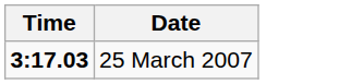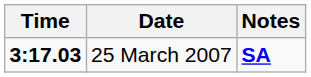+ column: Notes | SA
